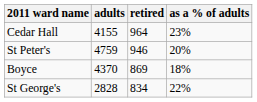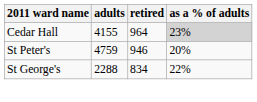Cedar Hall | as a % of adults: no background -> lightgrey background
- row: Boyce | 4370 | 869 | 18%
St George's | adults: 2828 -> 2288
